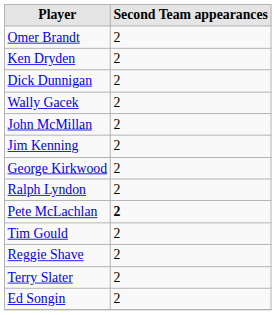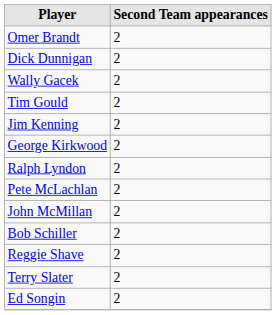- row: Ken Dryden | 2
rows swapped: Tim Gould <-> John McMillan
Pete McLachlan | Second Team appearances: bold -> normal
+ row: Bob Schiller | 2
